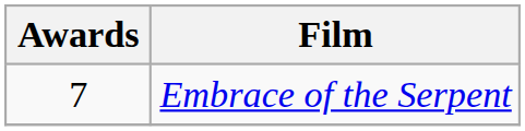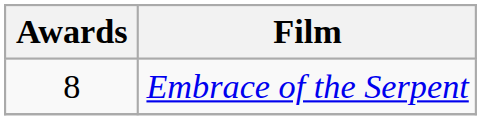Embrace of the Serpent | Awards: 7 -> 8
